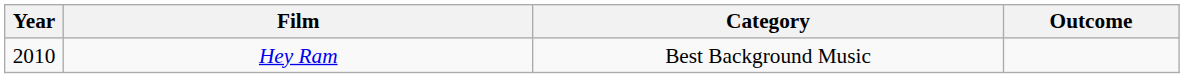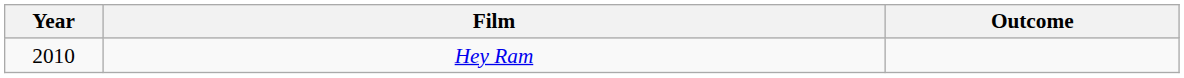- column: Category | Best Background Music
